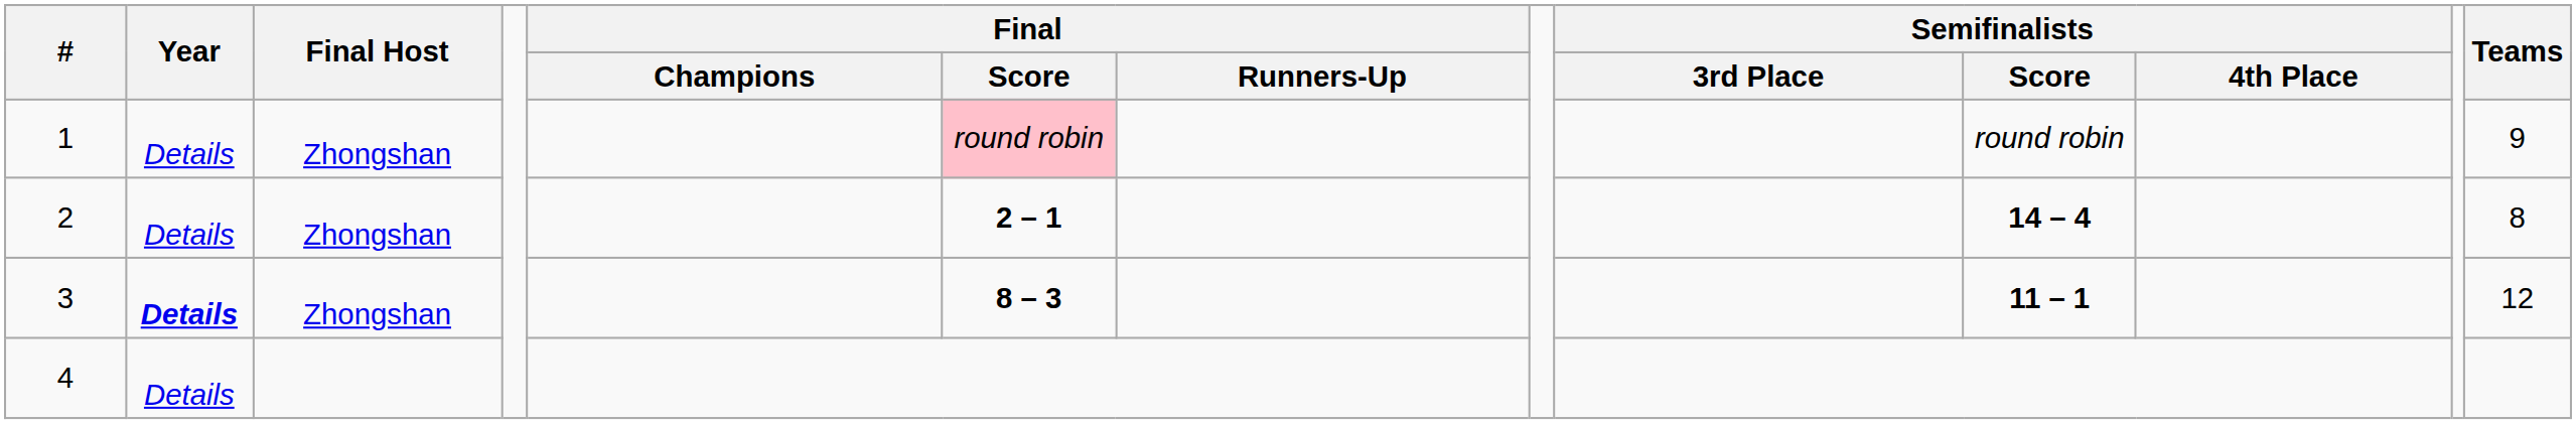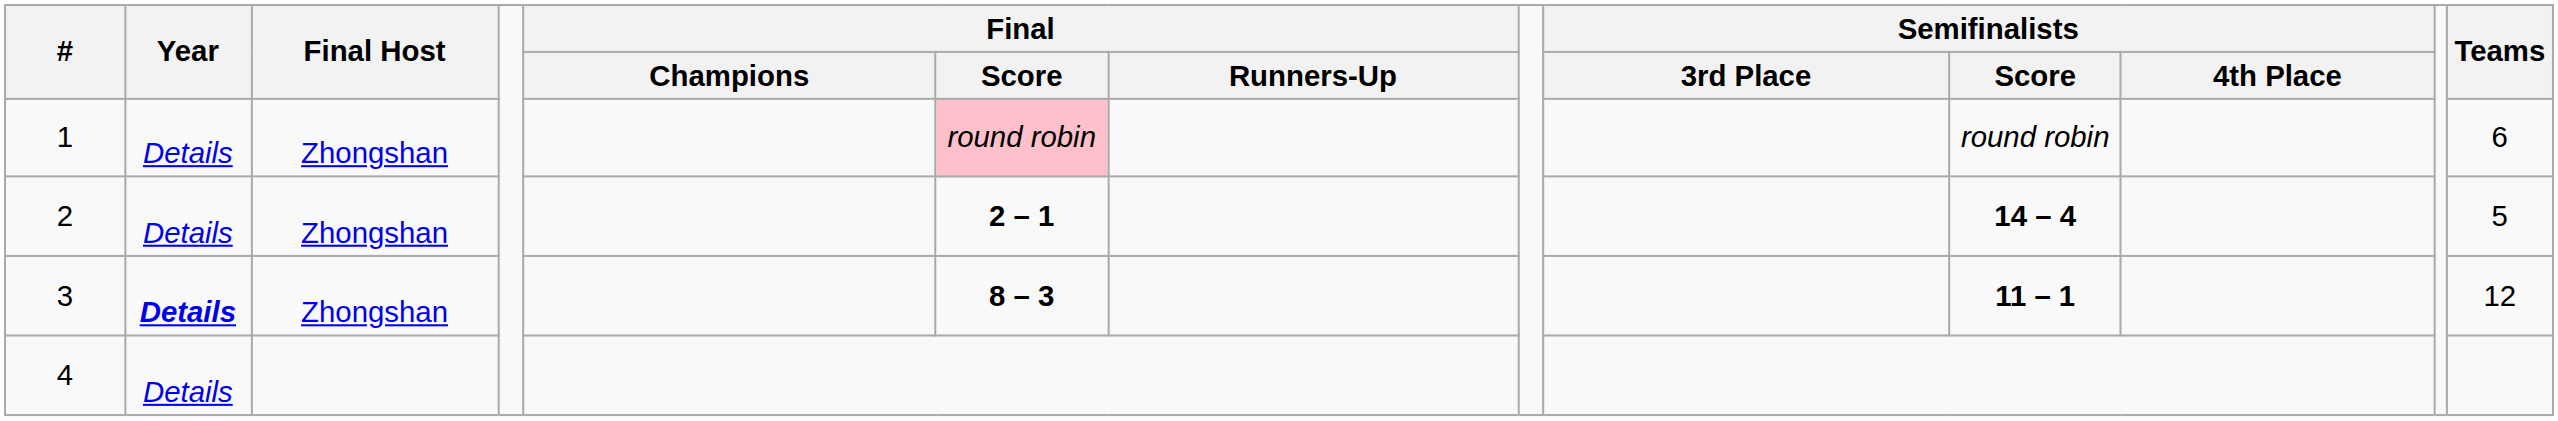1 | Teams: 9 -> 6
2 | Teams: 8 -> 5
